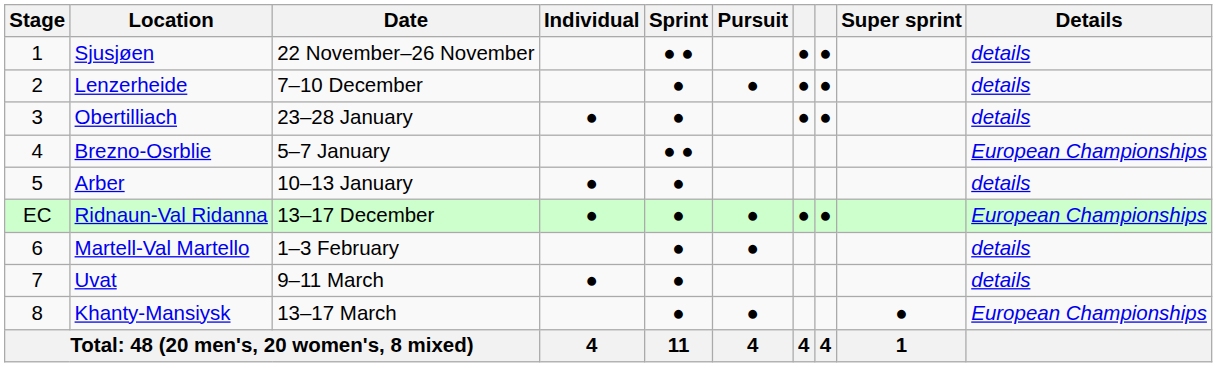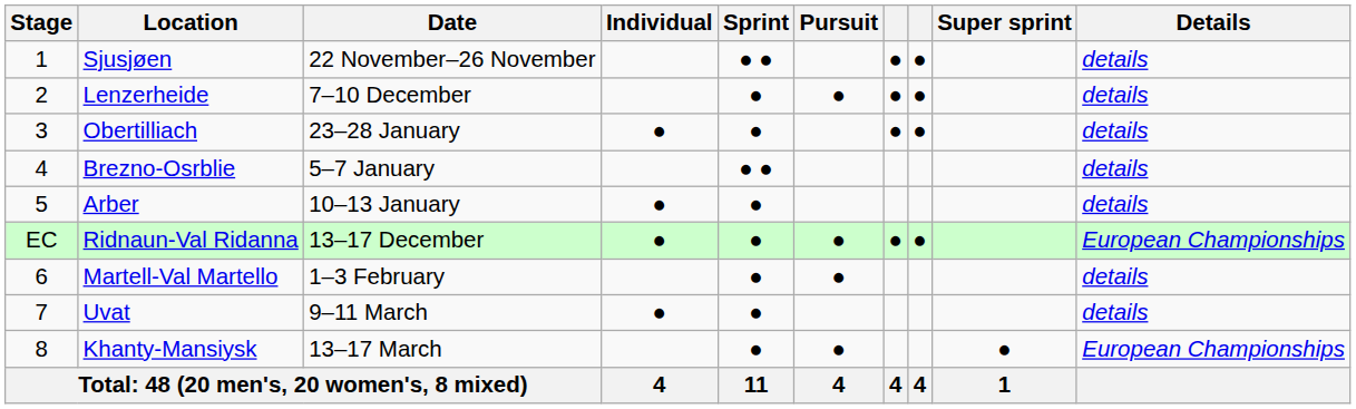Brezno-Osrblie | Details: European Championships -> details
